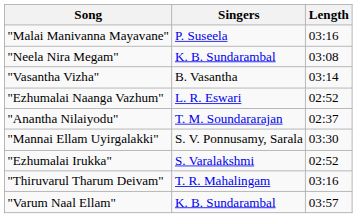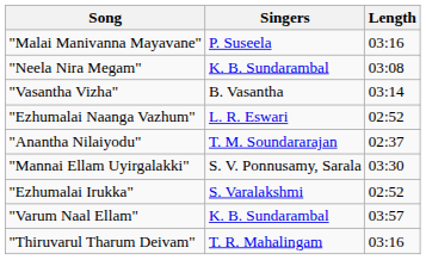rows swapped: "Thiruvarul Tharum Deivam" <-> "Varum Naal Ellam"
